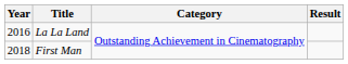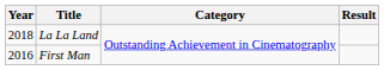La La Land | Year: 2016 -> 2018
First Man | Year: 2018 -> 2016
